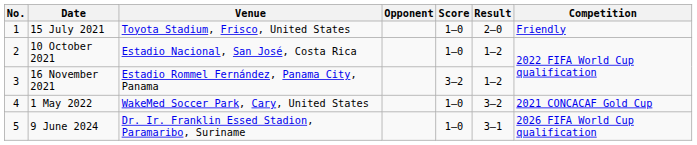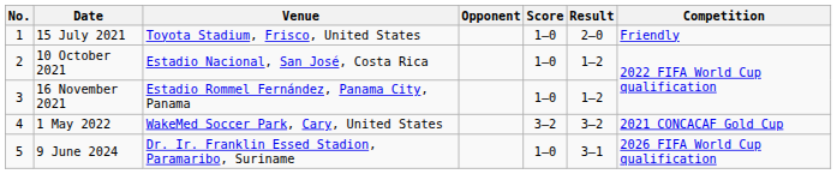16 November 2021 | Score: 3–2 -> 1–0
1 May 2022 | Score: 1–0 -> 3–2
